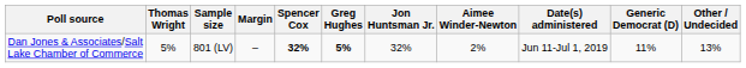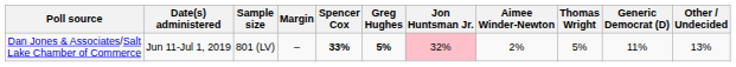columns swapped: Date(s) administered <-> Thomas Wright
Dan Jones & Associates/Salt Lake Chamber of Commerce | Spencer Cox: 32% -> 33%
Dan Jones & Associates/Salt Lake Chamber of Commerce | Jon Huntsman Jr.: no background -> pink background
